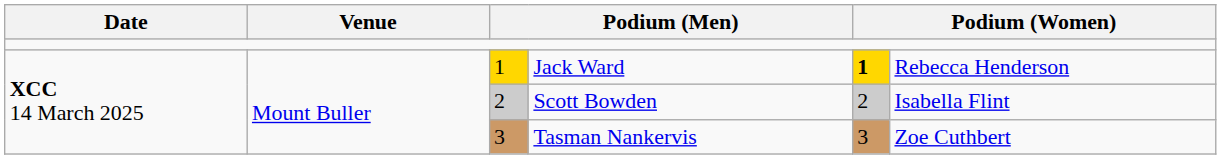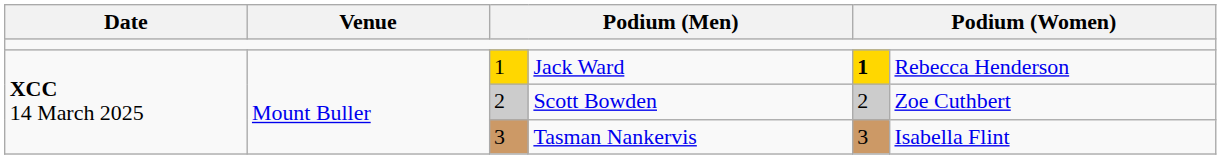Scott Bowden | column 6: Isabella Flint -> Zoe Cuthbert
Tasman Nankervis | column 6: Zoe Cuthbert -> Isabella Flint
